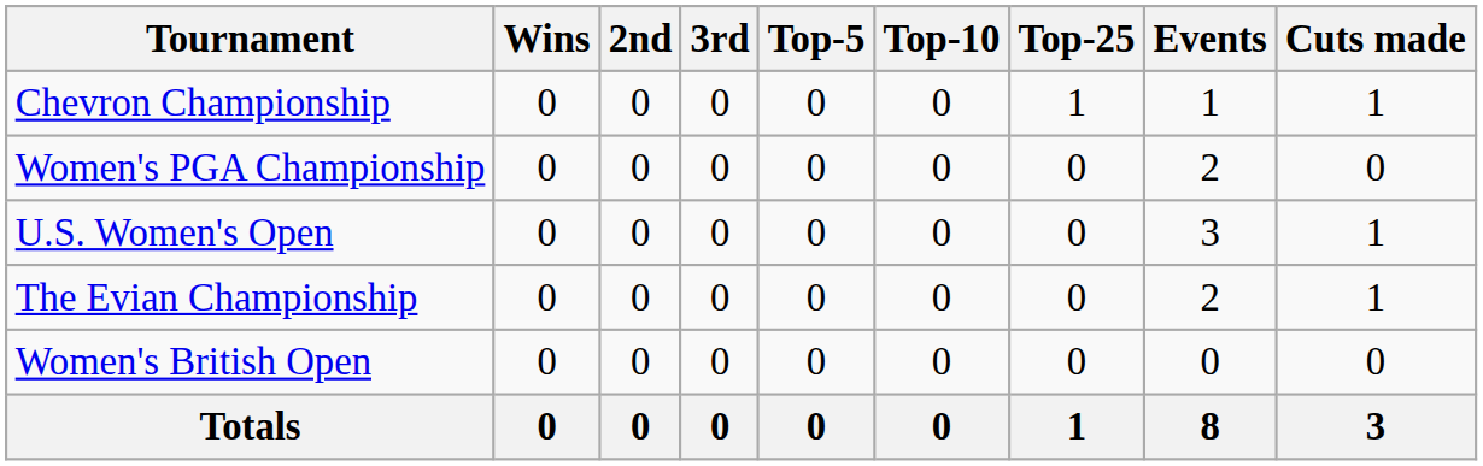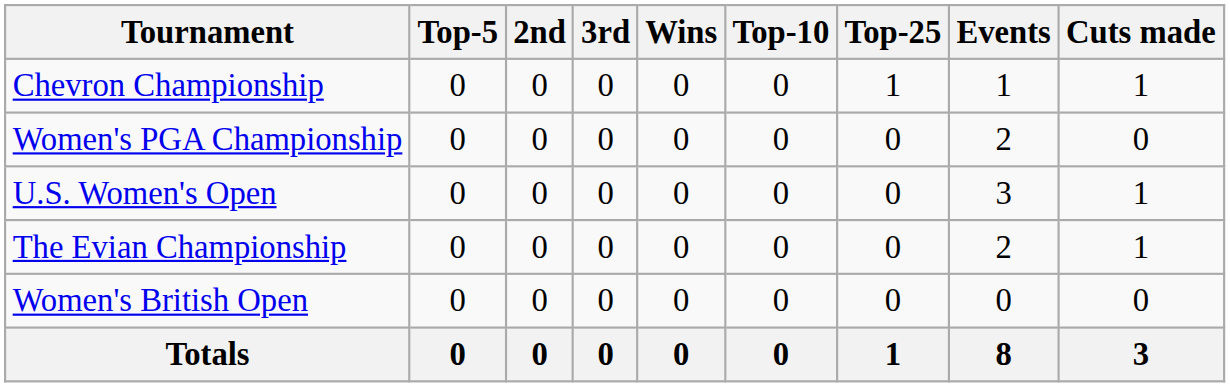columns swapped: Wins <-> Top-5
